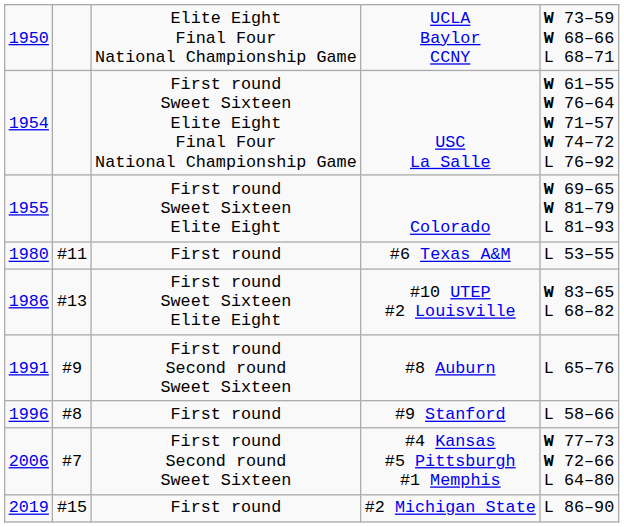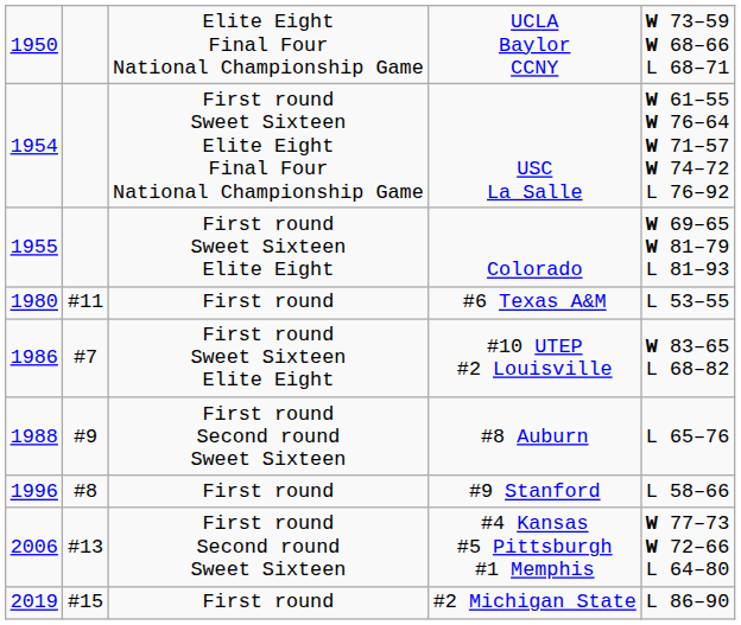#10 UTEP #2 Louisville | column 2: #13 -> #7
#8 Auburn | column 1: 1991 -> 1988
#4 Kansas #5 Pittsburgh #1 Memphis | column 2: #7 -> #13
